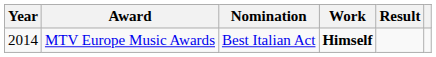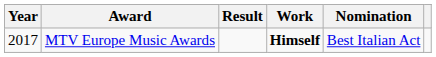columns swapped: Nomination <-> Result
MTV Europe Music Awards | Year: 2014 -> 2017
